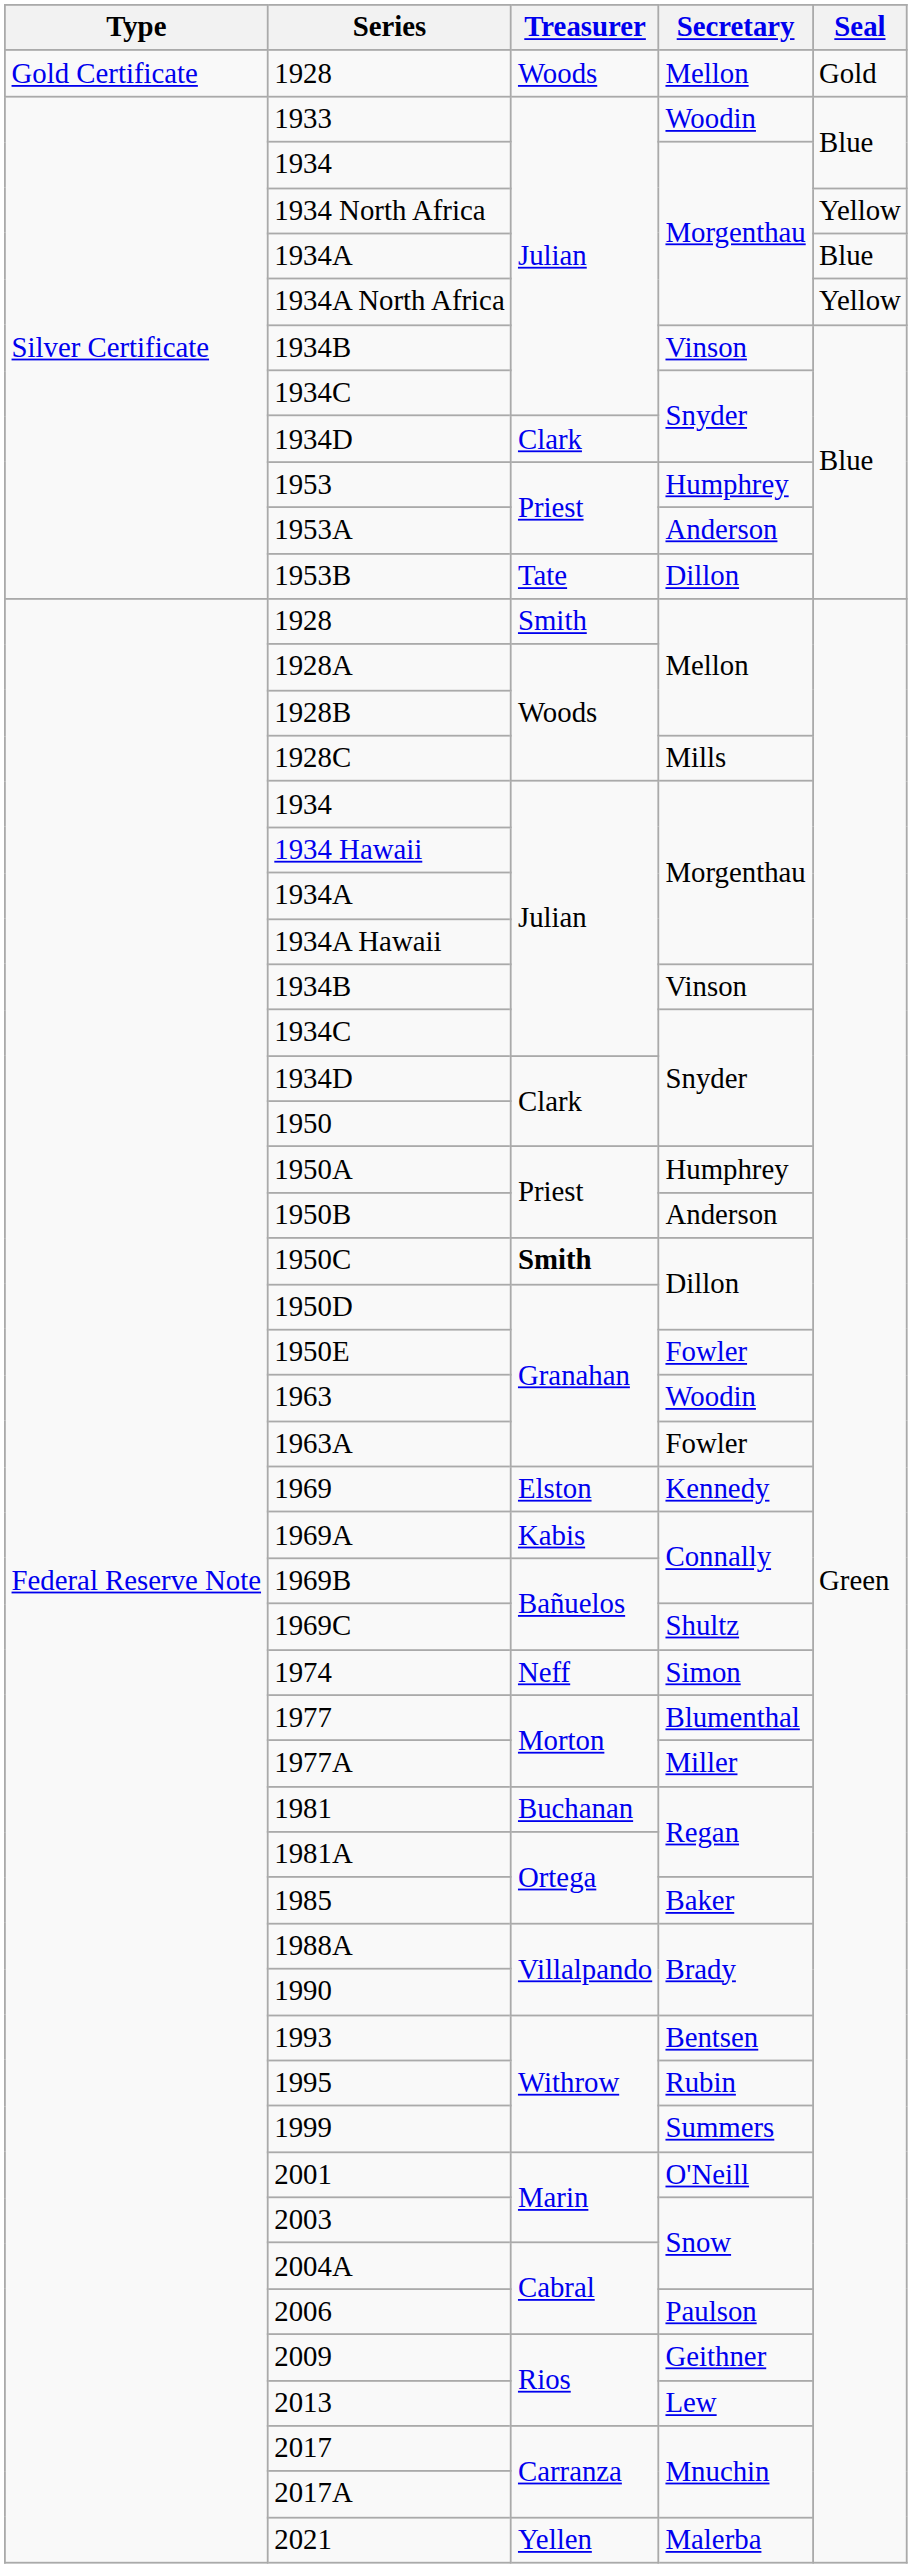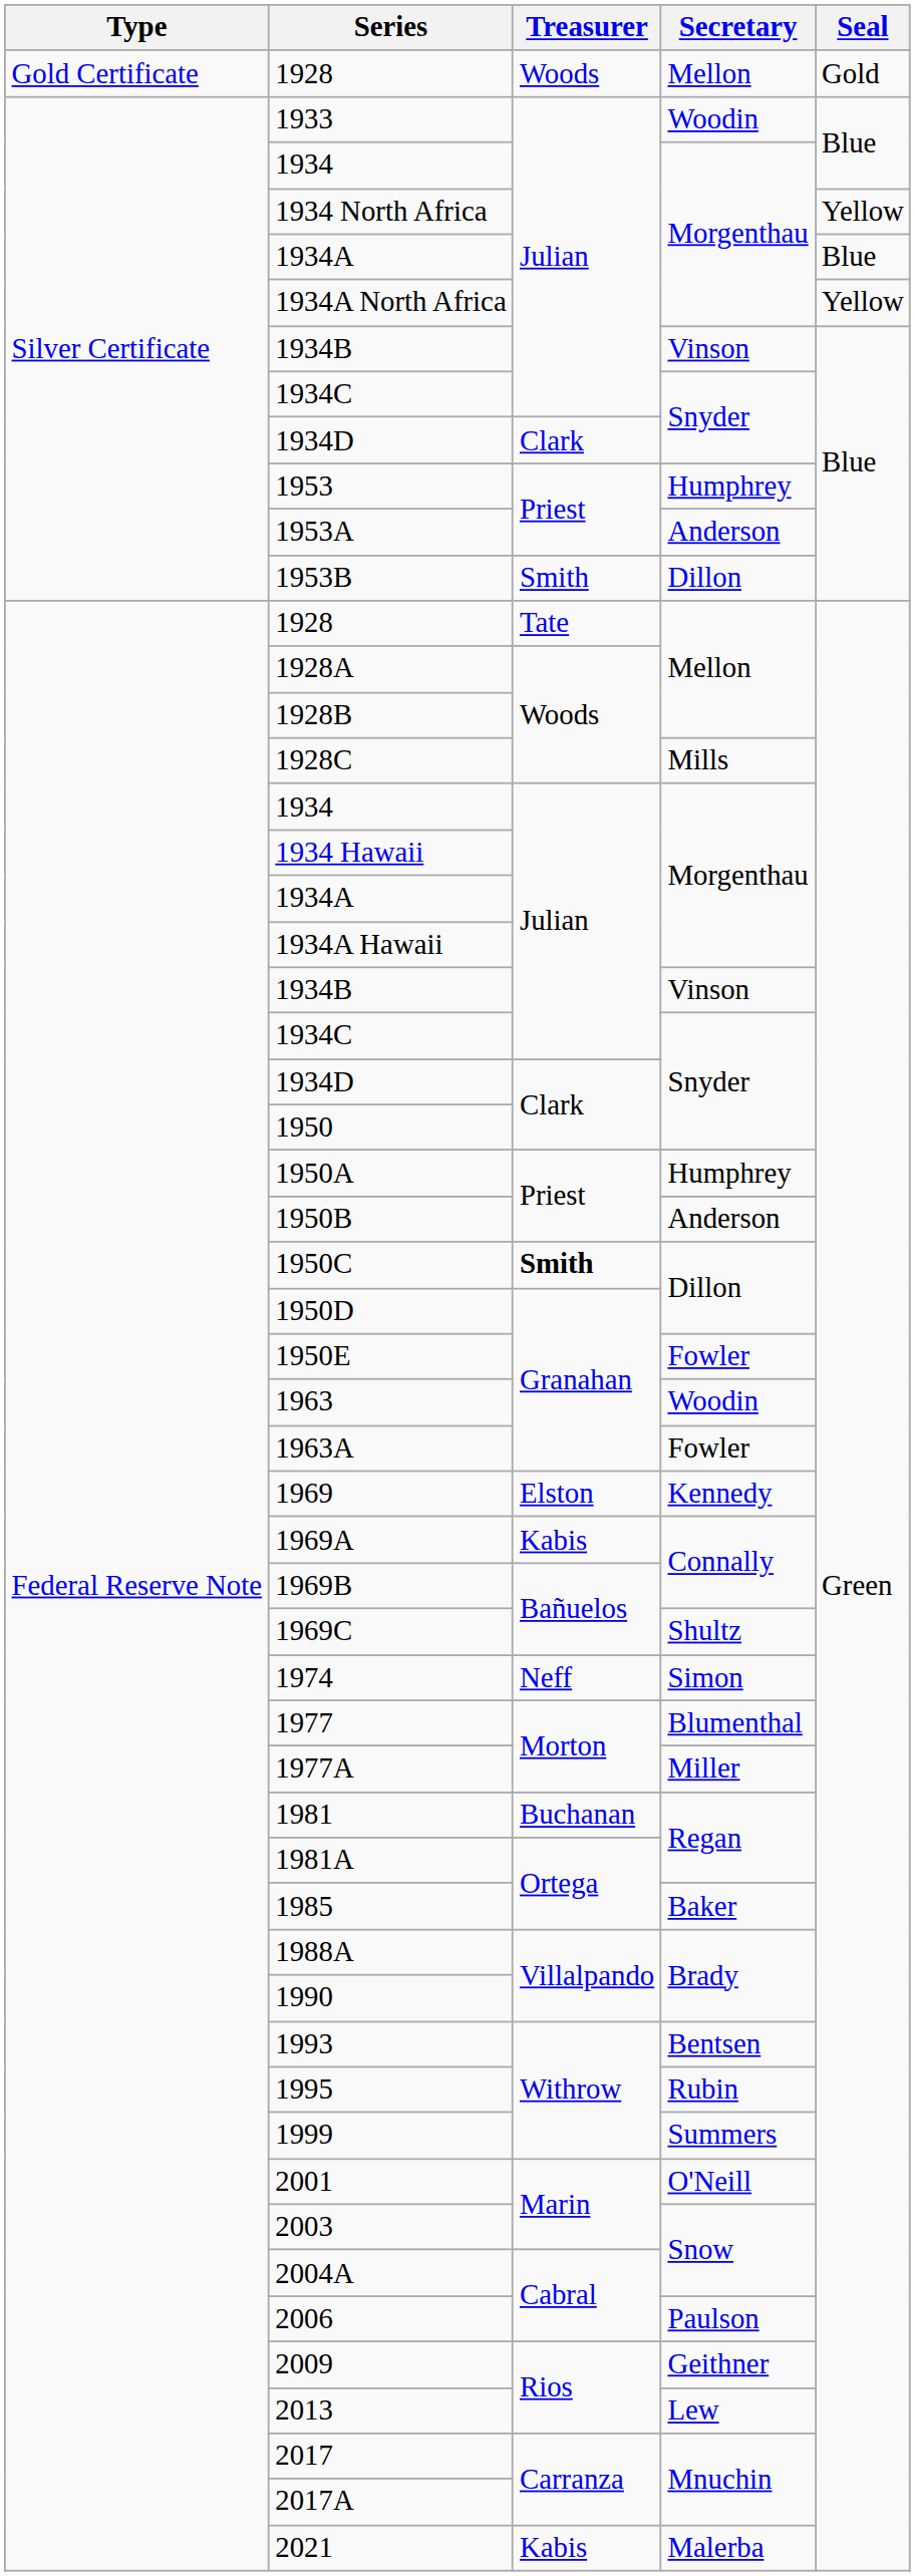1953B | Treasurer: Tate -> Smith
Federal Reserve Note / 1928 | Treasurer: Smith -> Tate
2021 | Treasurer: Yellen -> Kabis
